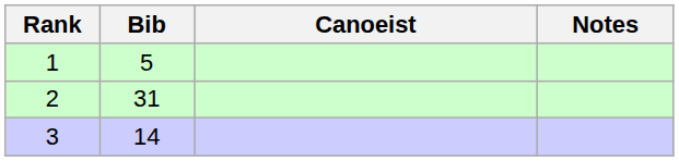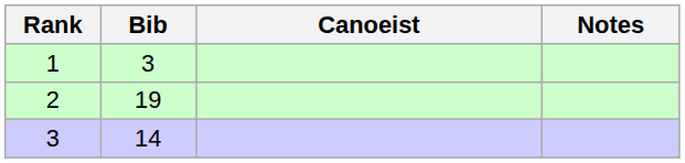1 | Bib: 5 -> 3
2 | Bib: 31 -> 19
